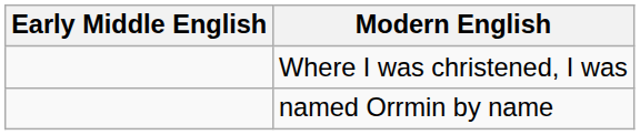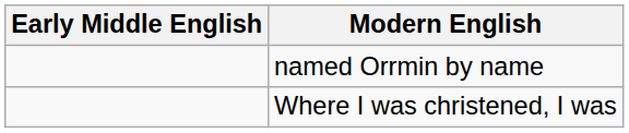rows swapped: Where I was christened, I was <-> named Orrmin by name
